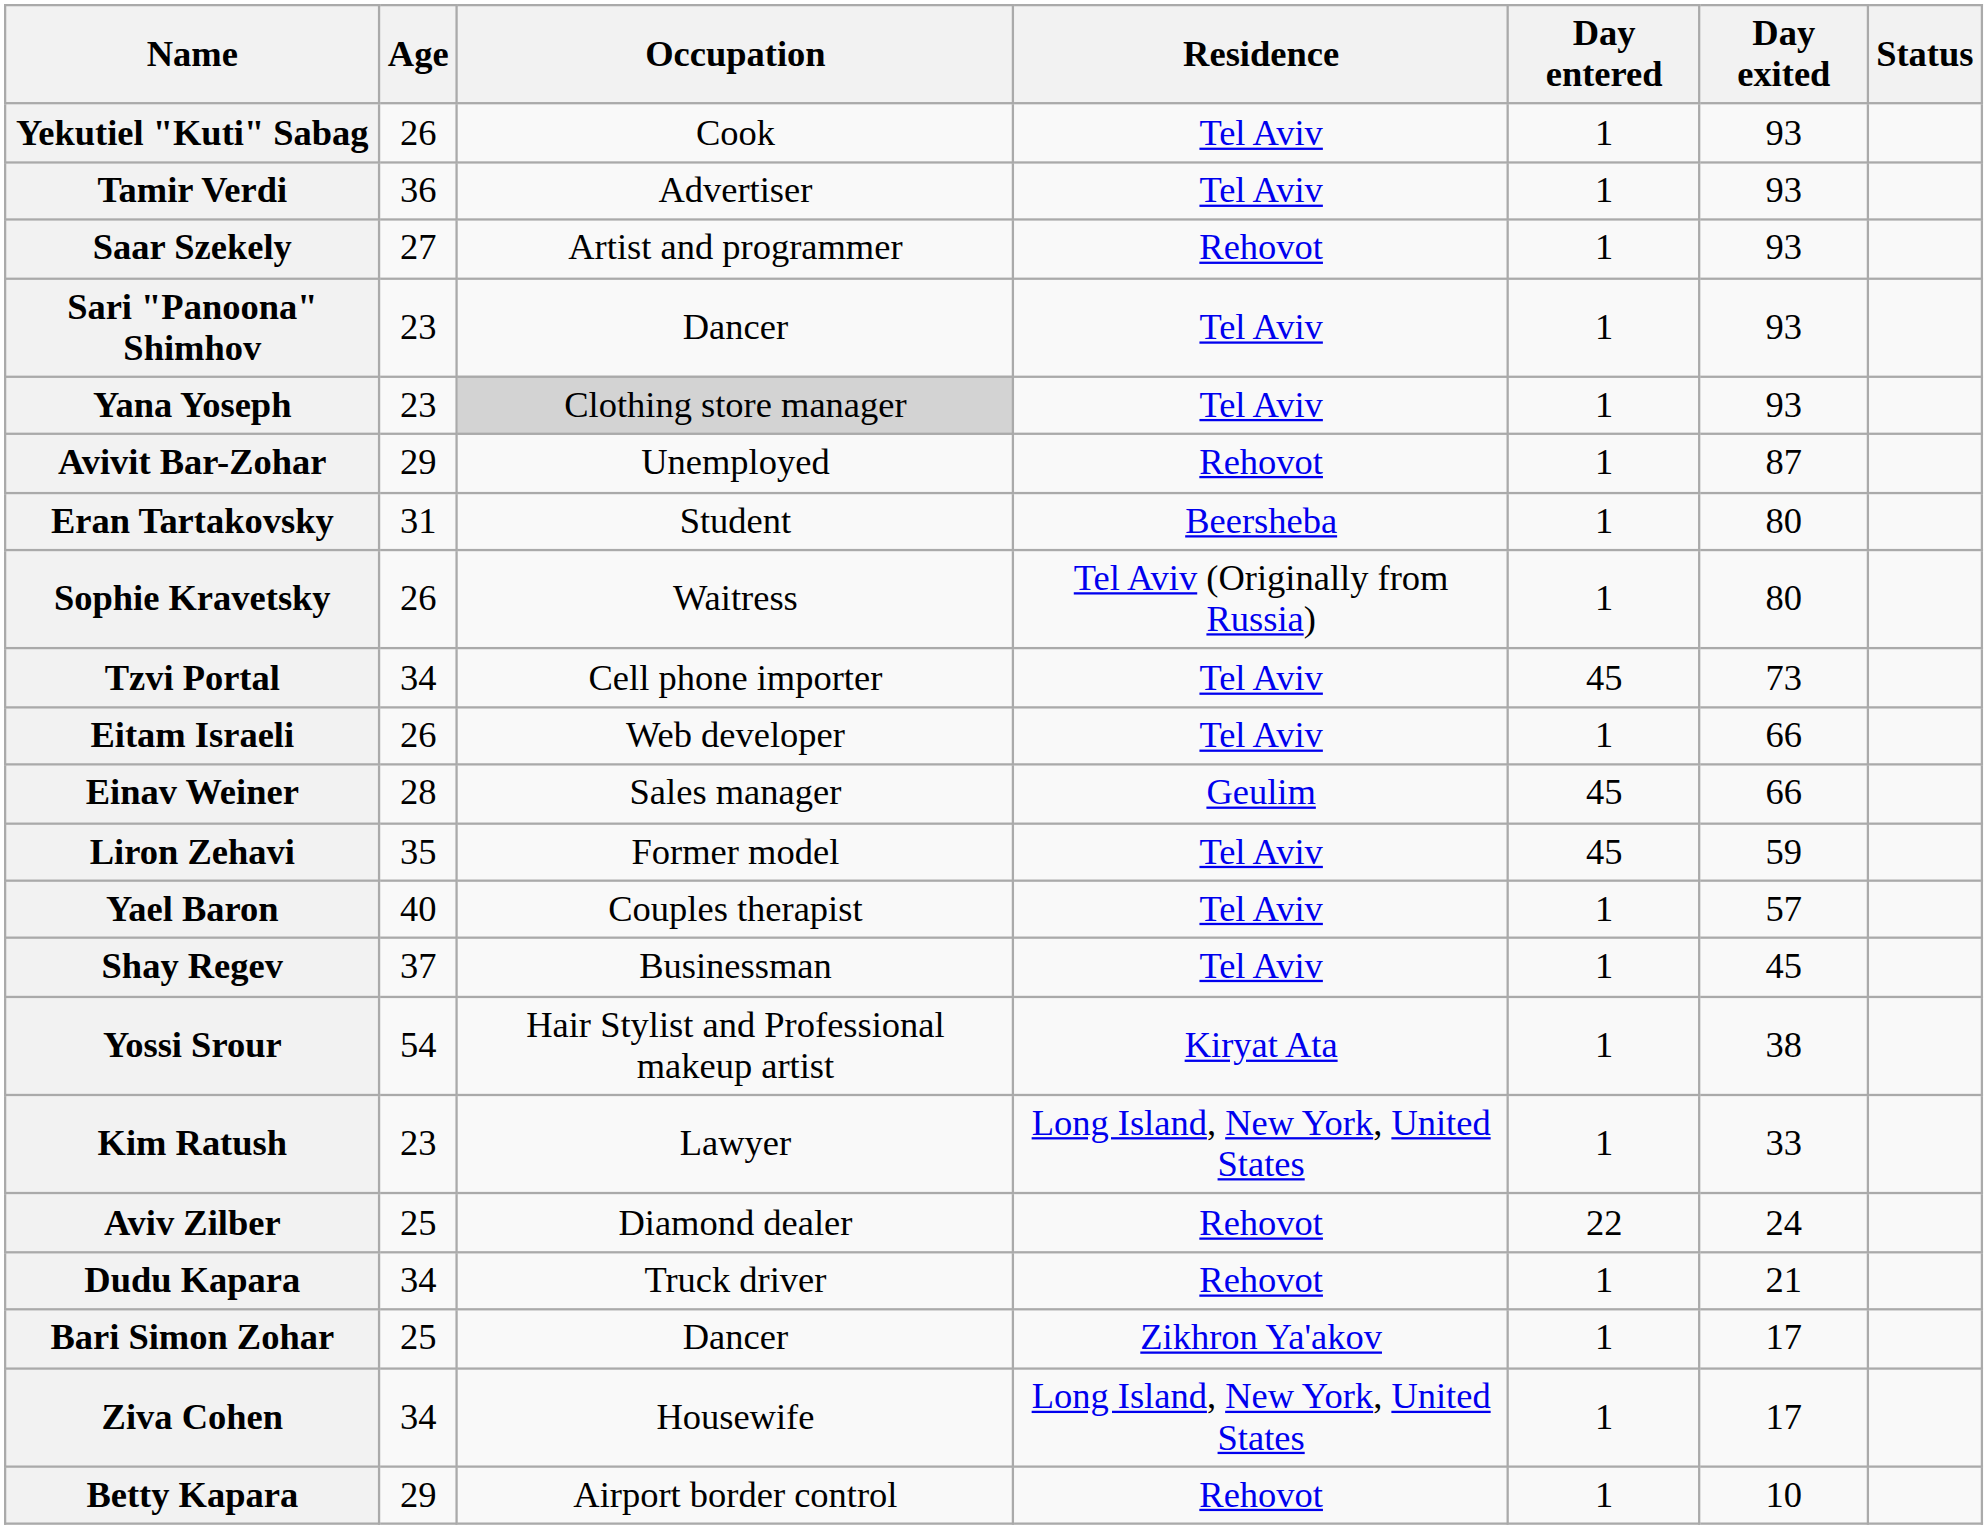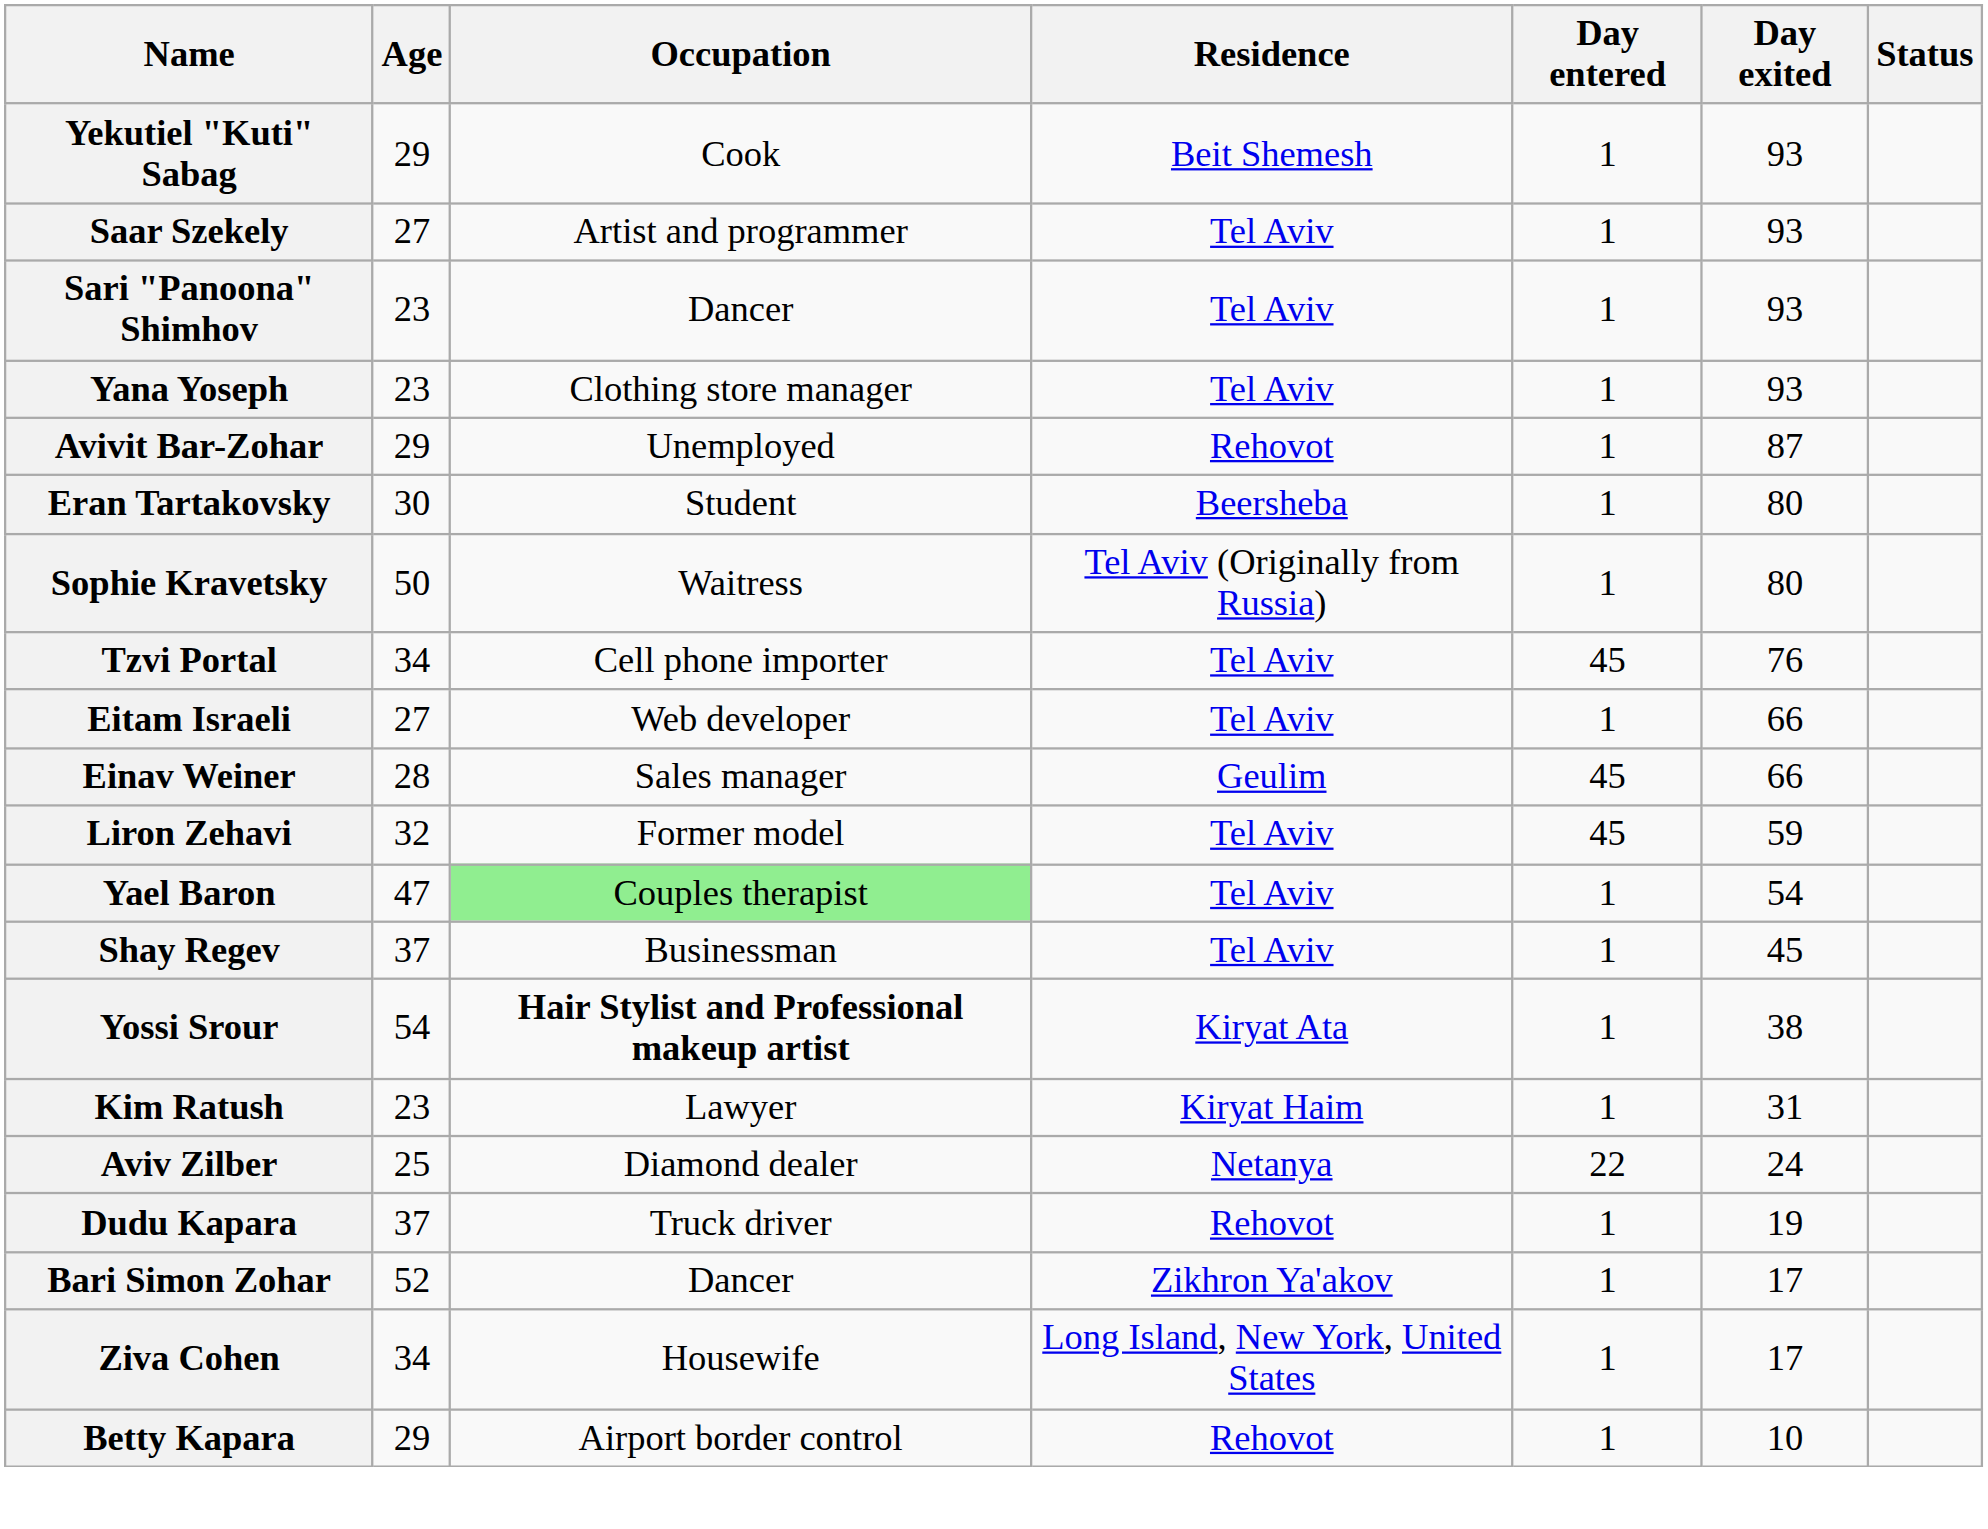Yekutiel "Kuti" Sabag | Age: 26 -> 29
Yekutiel "Kuti" Sabag | Residence: Tel Aviv -> Beit Shemesh
- row: Tamir Verdi | 36 | Advertiser | Tel Aviv | 1 | 93
Saar Szekely | Residence: Rehovot -> Tel Aviv
Yana Yoseph | Occupation: lightgrey background -> no background
Eran Tartakovsky | Age: 31 -> 30
Sophie Kravetsky | Age: 26 -> 50
Tzvi Portal | Day exited: 73 -> 76
Eitam Israeli | Age: 26 -> 27
Liron Zehavi | Age: 35 -> 32
Yael Baron | Age: 40 -> 47
Yael Baron | Occupation: no background -> lightgreen background
Yael Baron | Day exited: 57 -> 54
Yossi Srour | Occupation: normal -> bold
Kim Ratush | Residence: Long Island, New York, United States -> Kiryat Haim
Kim Ratush | Day exited: 33 -> 31
Aviv Zilber | Residence: Rehovot -> Netanya
Dudu Kapara | Age: 34 -> 37
Dudu Kapara | Day exited: 21 -> 19
Bari Simon Zohar | Age: 25 -> 52
